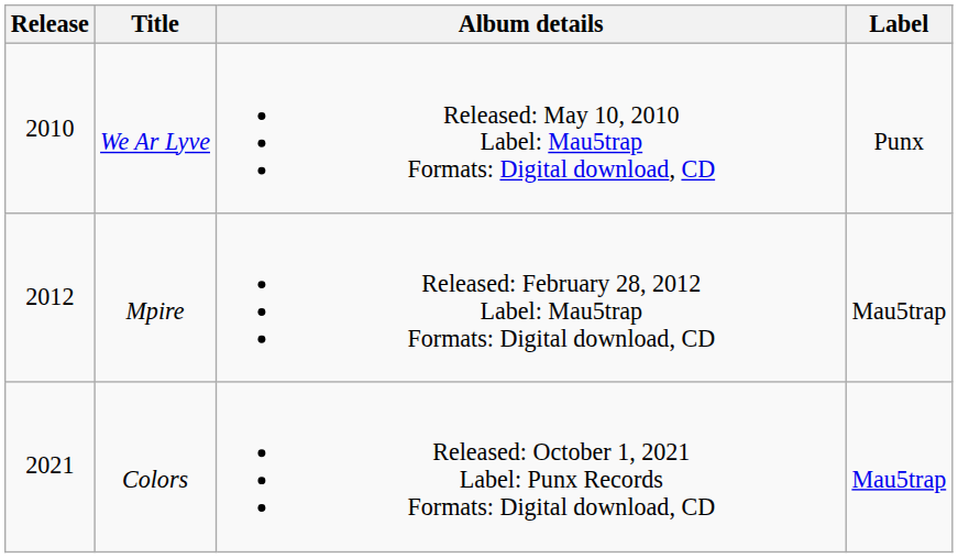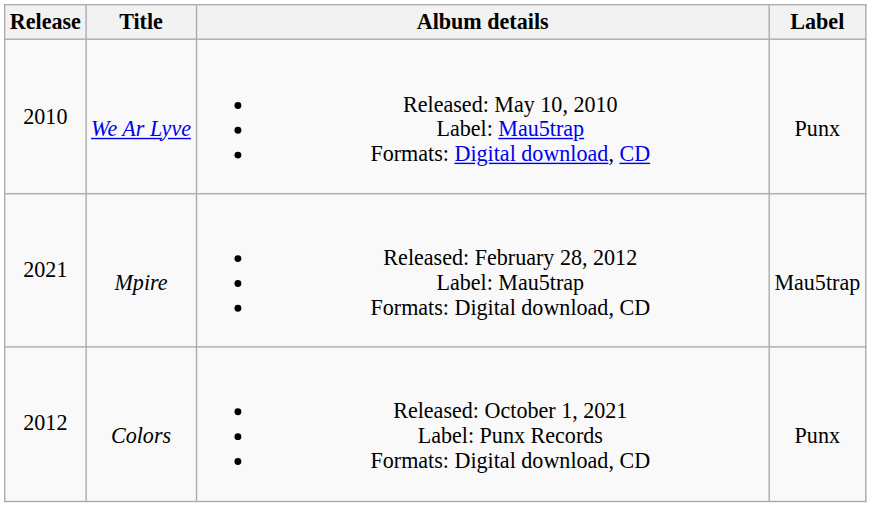Mpire | Release: 2012 -> 2021
Colors | Release: 2021 -> 2012
Colors | Label: Mau5trap -> Punx
